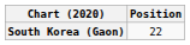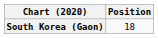South Korea (Gaon) | Position: 22 -> 18
